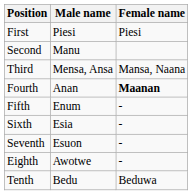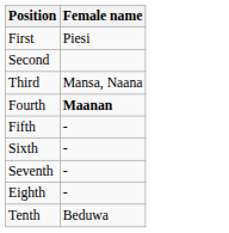- column: Male name | Piesi | Manu | Mensa, Ansa | Anan | Enum | Esia | Esuon | Awotwe | Bedu
